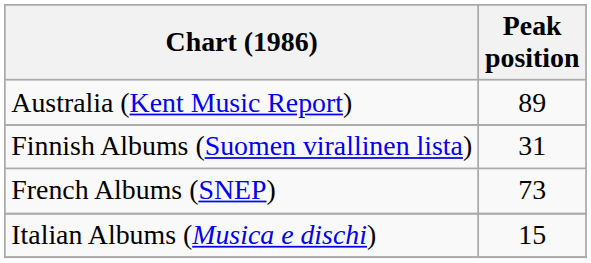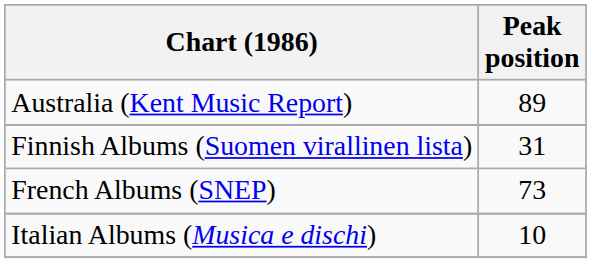Italian Albums (Musica e dischi) | Peak position: 15 -> 10
